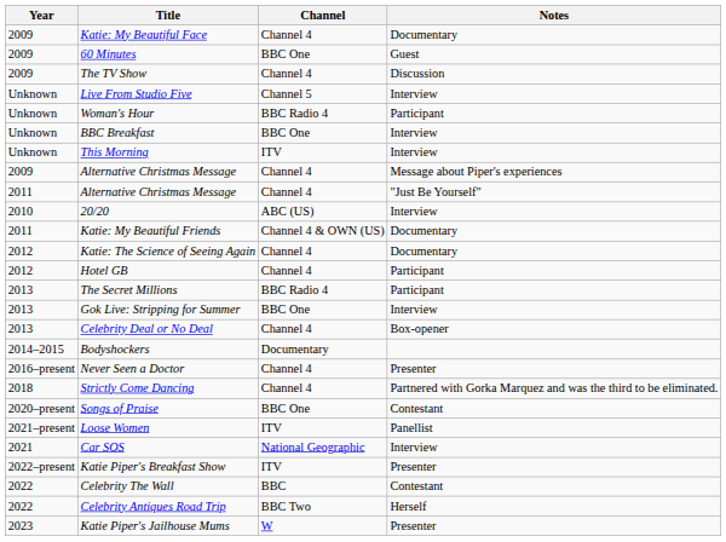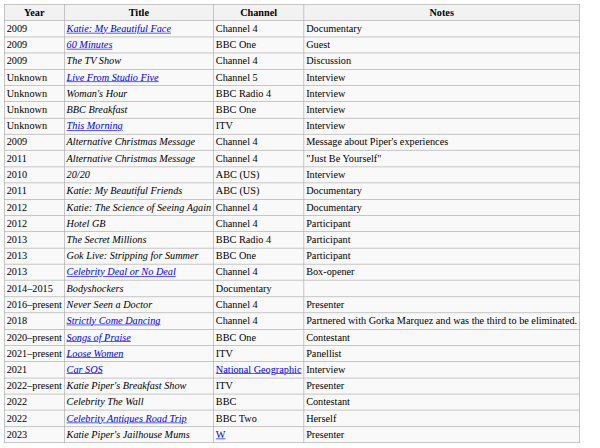Woman's Hour | Notes: Participant -> Interview
Katie: My Beautiful Friends | Channel: Channel 4 & OWN (US) -> ABC (US)
Gok Live: Stripping for Summer | Notes: Interview -> Participant
